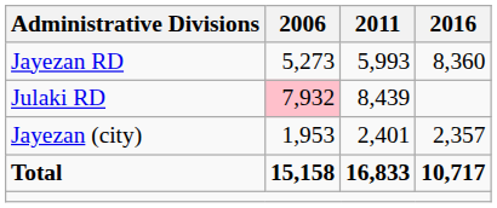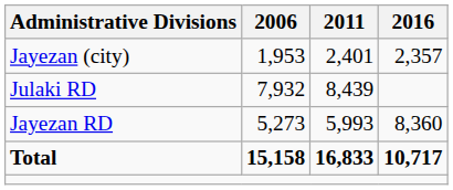rows swapped: Jayezan RD <-> Jayezan (city)
Julaki RD | 2006: pink background -> no background
